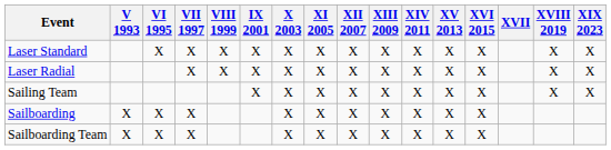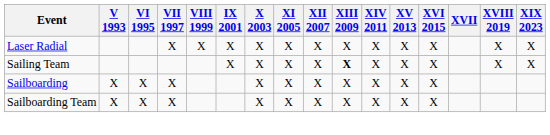- row: Laser Standard | X | X | X | X | X | X | X | X | X | X | X | X | X
Sailing Team | XIII 2009: normal -> bold
